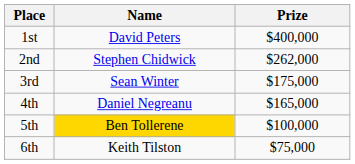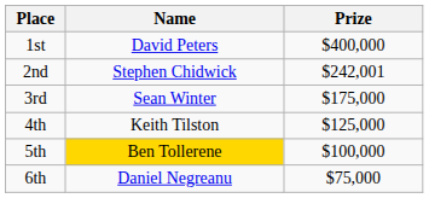2nd | Prize: $262,000 -> $242,001
4th | Name: Daniel Negreanu -> Keith Tilston
4th | Prize: $165,000 -> $125,000
6th | Name: Keith Tilston -> Daniel Negreanu
